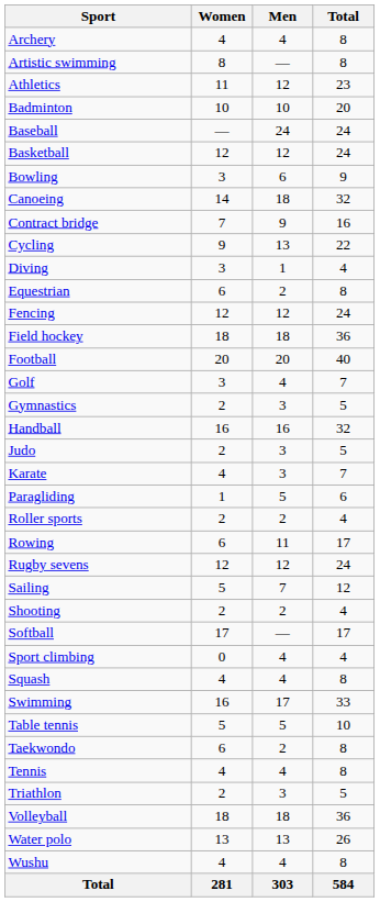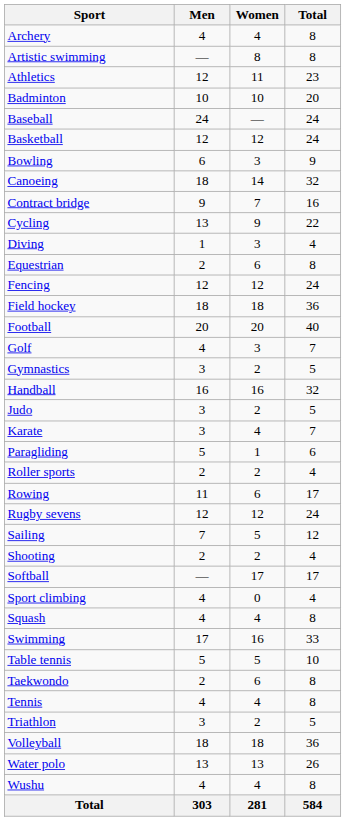columns swapped: Men <-> Women
